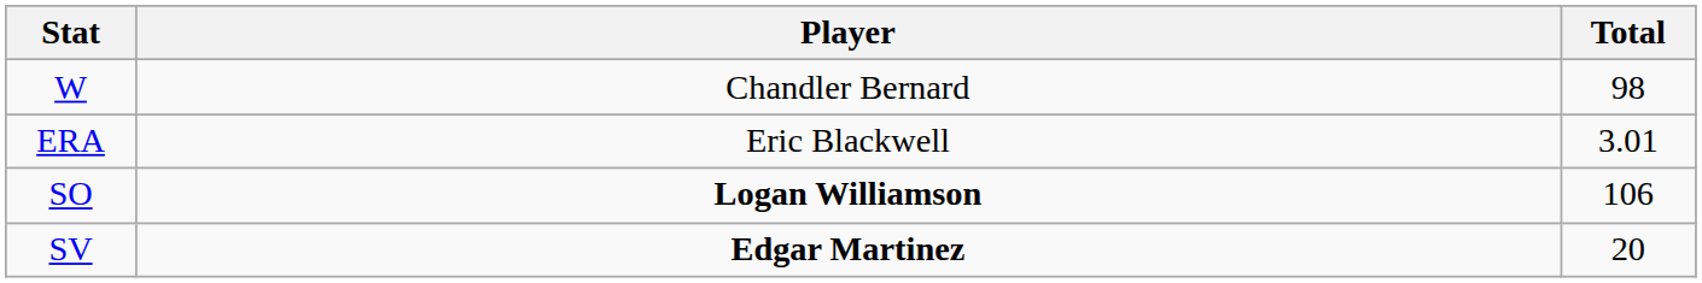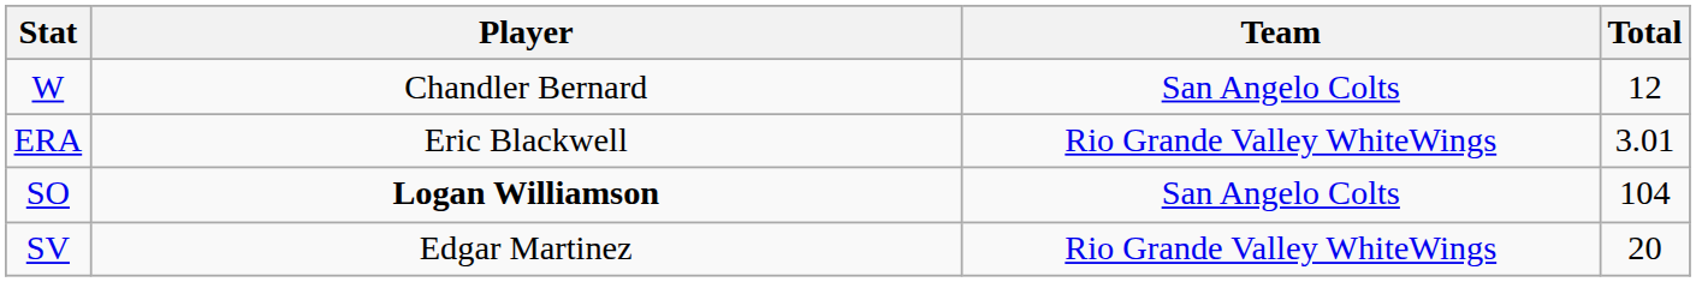+ column: Team | San Angelo Colts | Rio Grande Valley WhiteWings | San Angelo Colts | Rio Grande Valley WhiteWings
W | Total: 98 -> 12
SO | Total: 106 -> 104
SV | Player: bold -> normal
